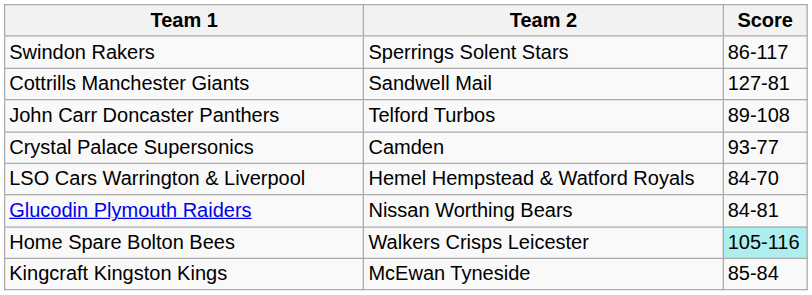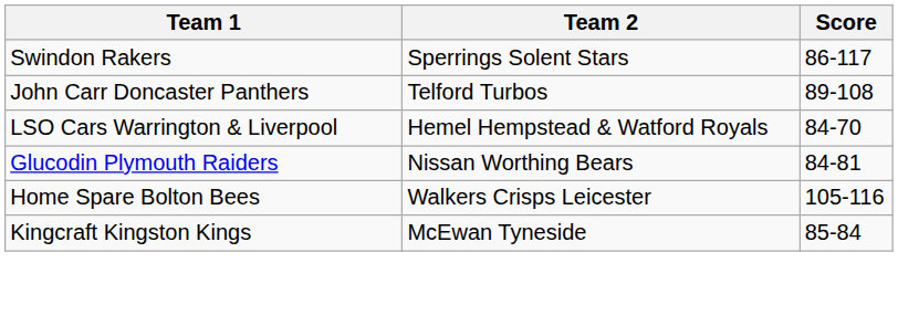- row: Cottrills Manchester Giants | Sandwell Mail | 127-81
- row: Crystal Palace Supersonics | Camden | 93-77
Home Spare Bolton Bees | Score: paleturquoise background -> no background
